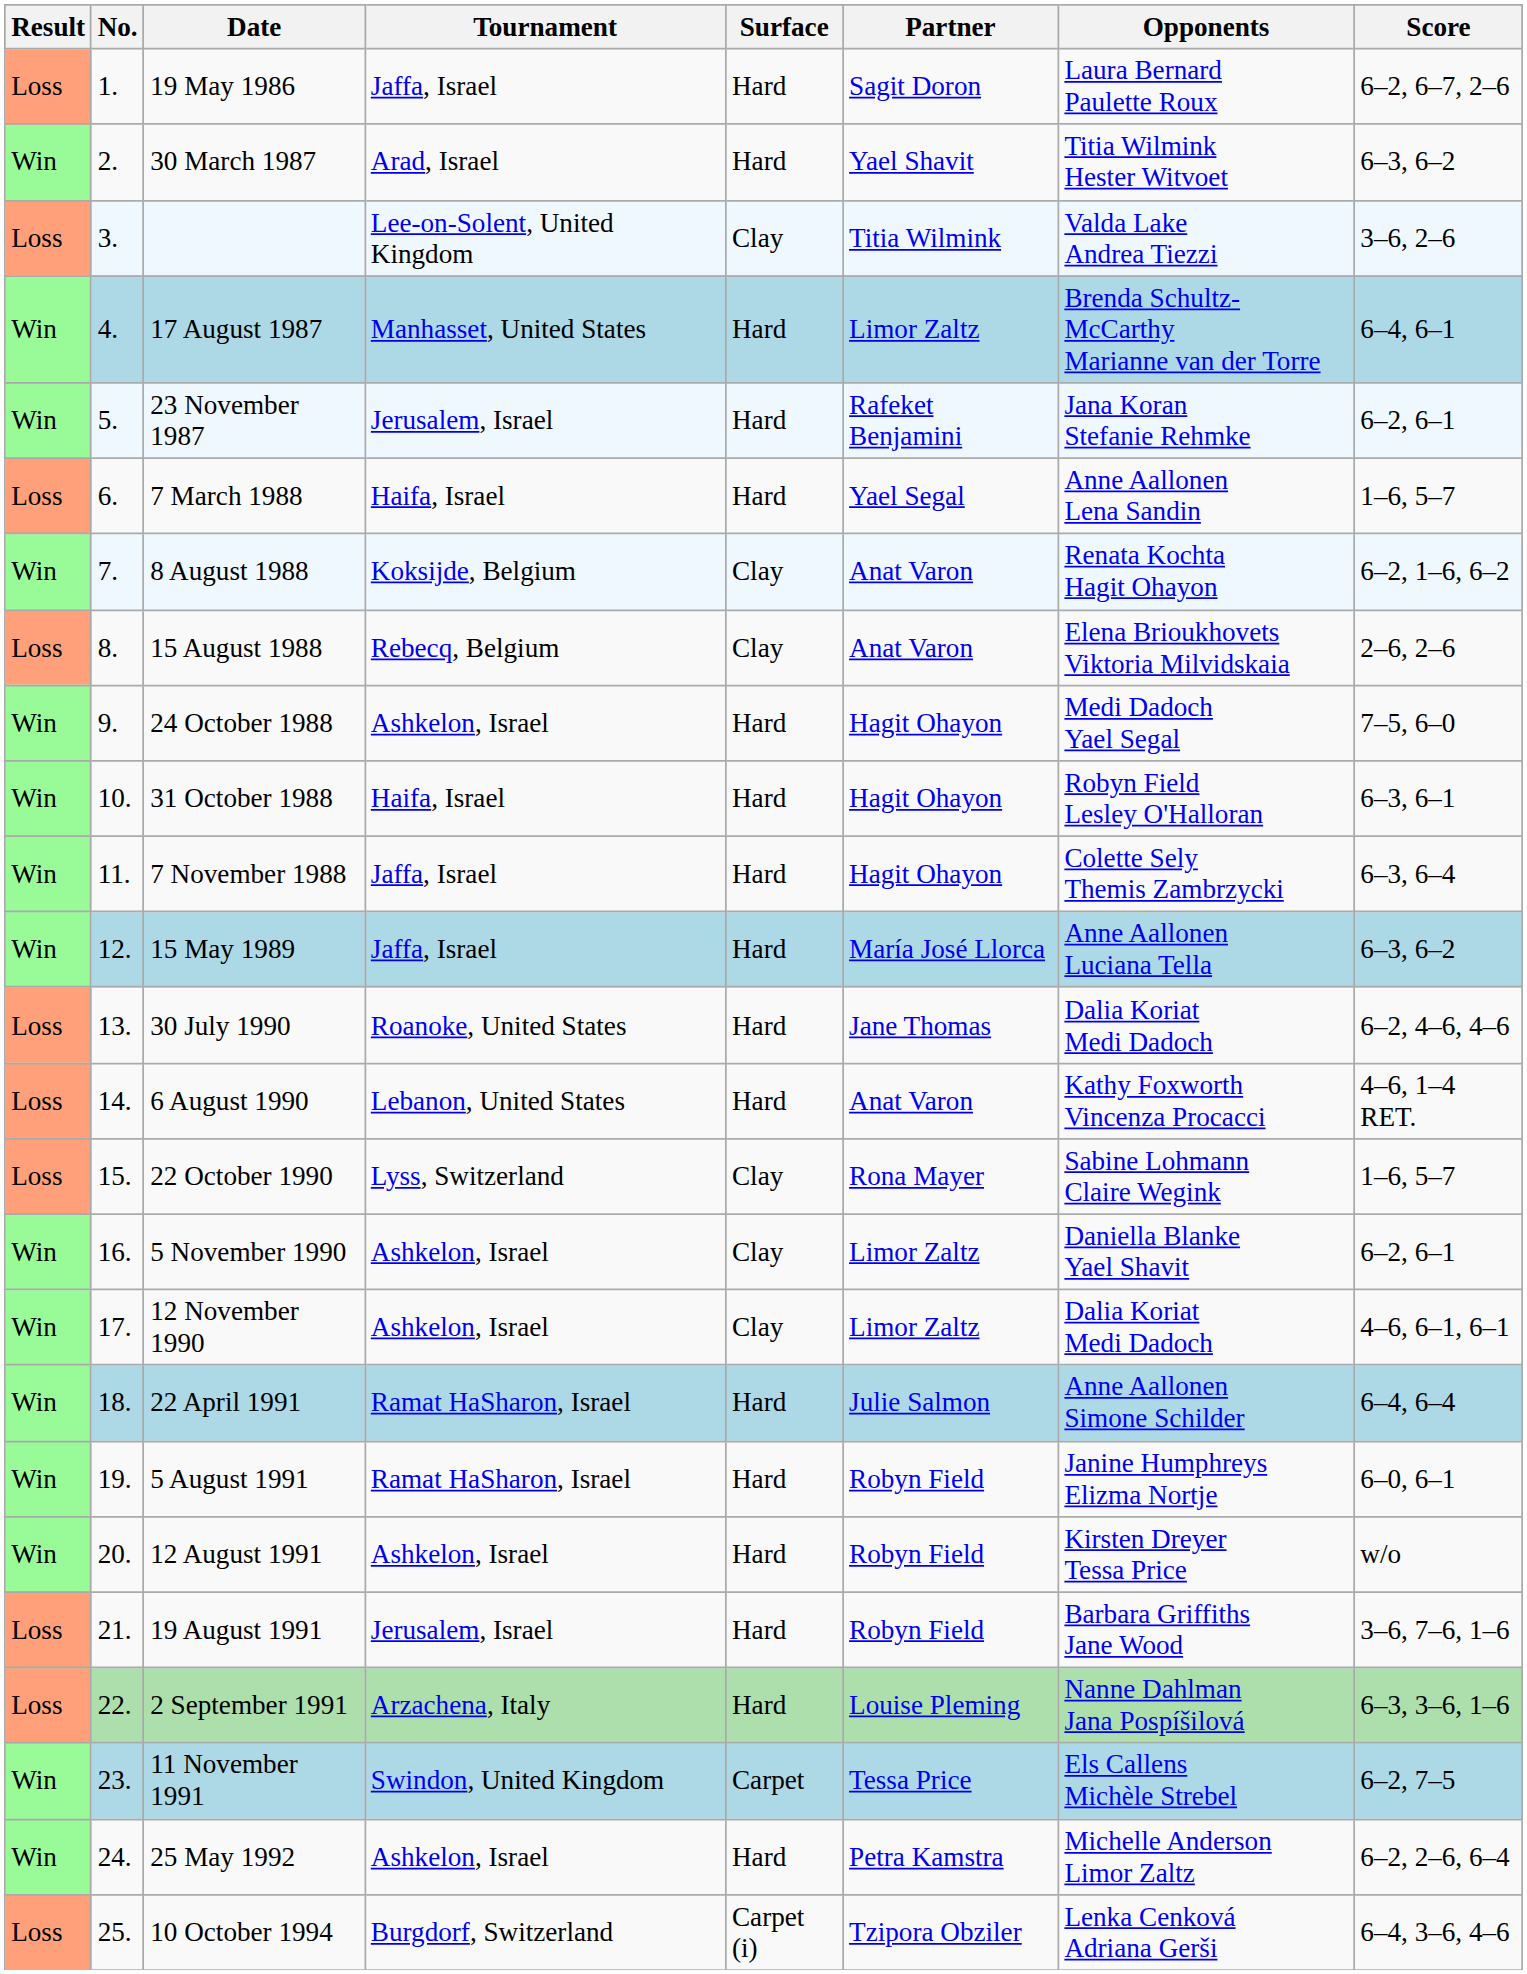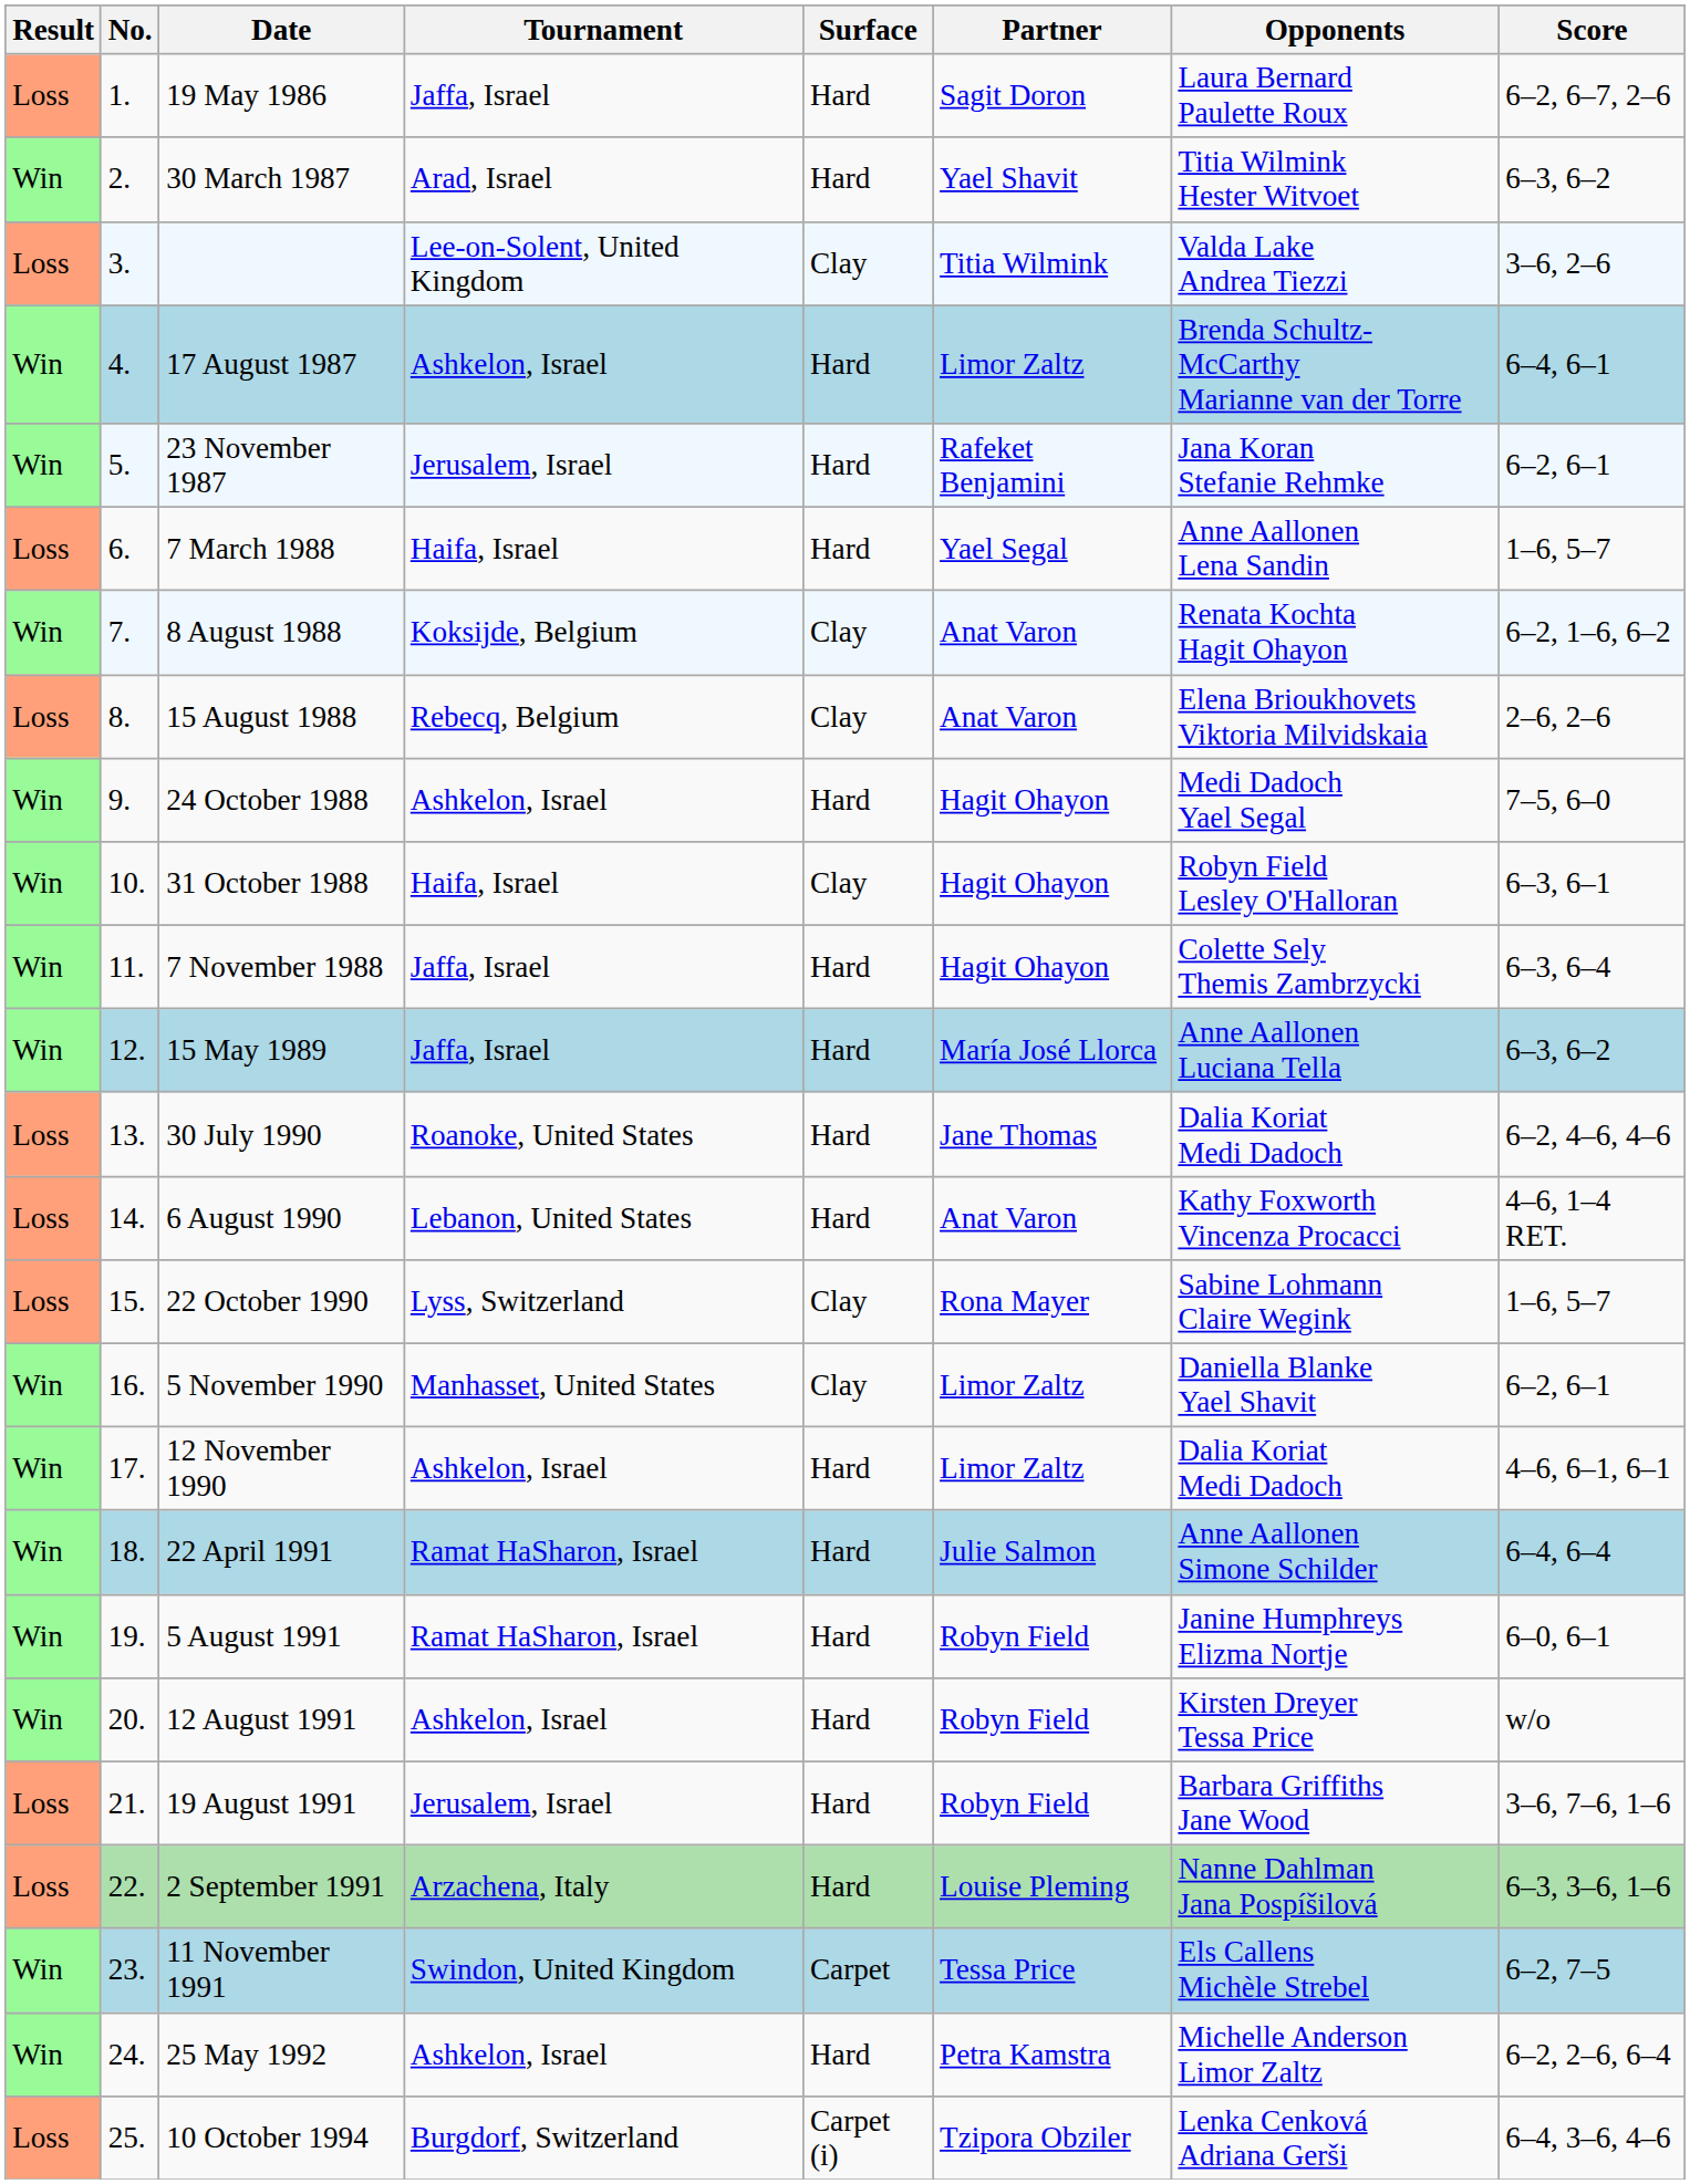17 August 1987 | Tournament: Manhasset, United States -> Ashkelon, Israel
31 October 1988 | Surface: Hard -> Clay
5 November 1990 | Tournament: Ashkelon, Israel -> Manhasset, United States
12 November 1990 | Surface: Clay -> Hard
